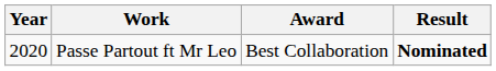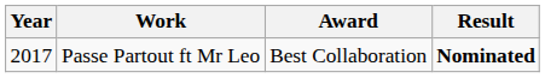Passe Partout ft Mr Leo | Year: 2020 -> 2017
